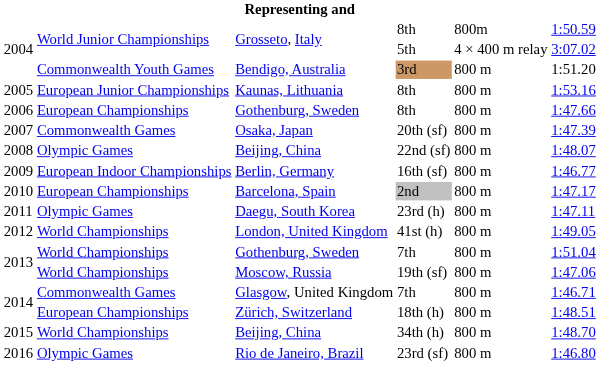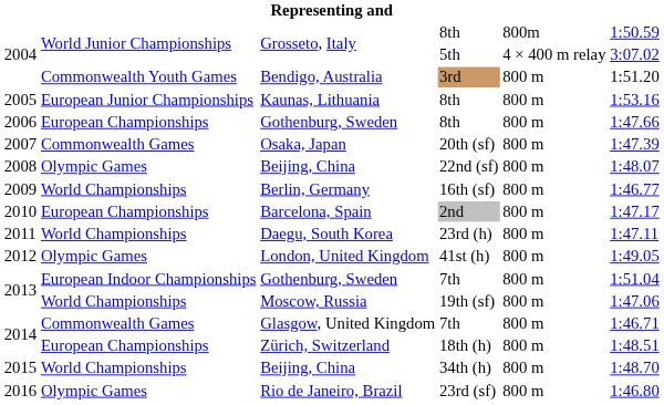Berlin, Germany | column 2: European Indoor Championships -> World Championships
Daegu, South Korea | column 2: Olympic Games -> World Championships
London, United Kingdom | column 2: World Championships -> Olympic Games
Gothenburg, Sweden / 7th | column 2: World Championships -> European Indoor Championships
